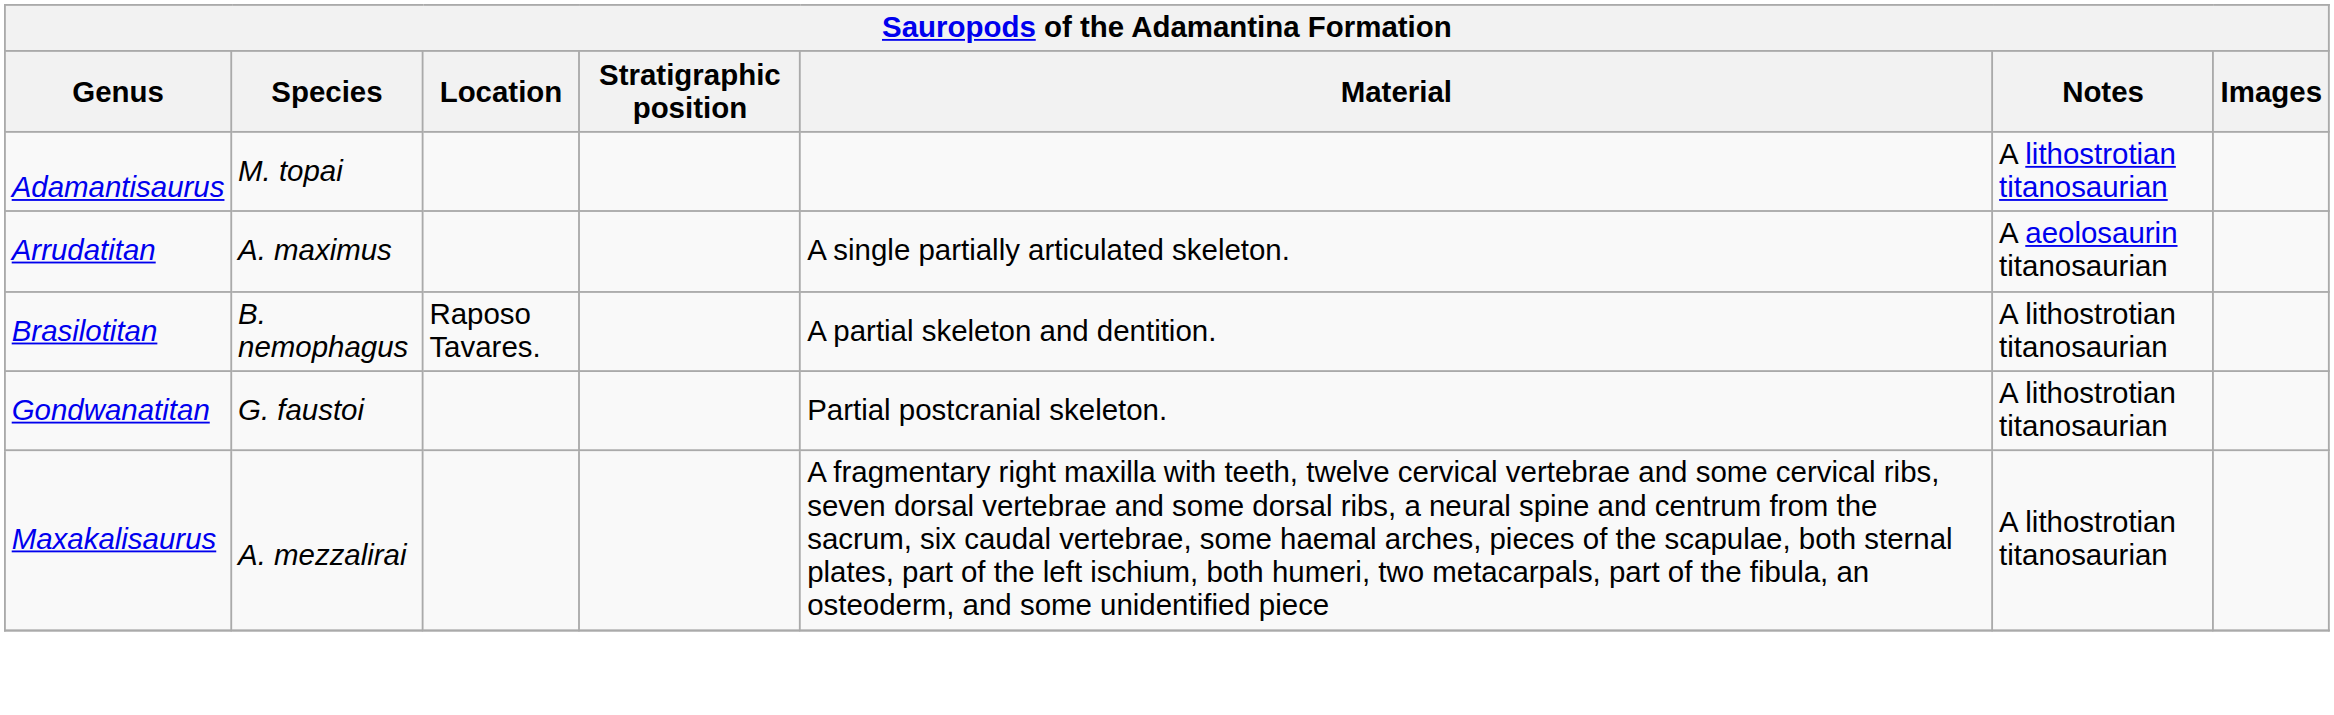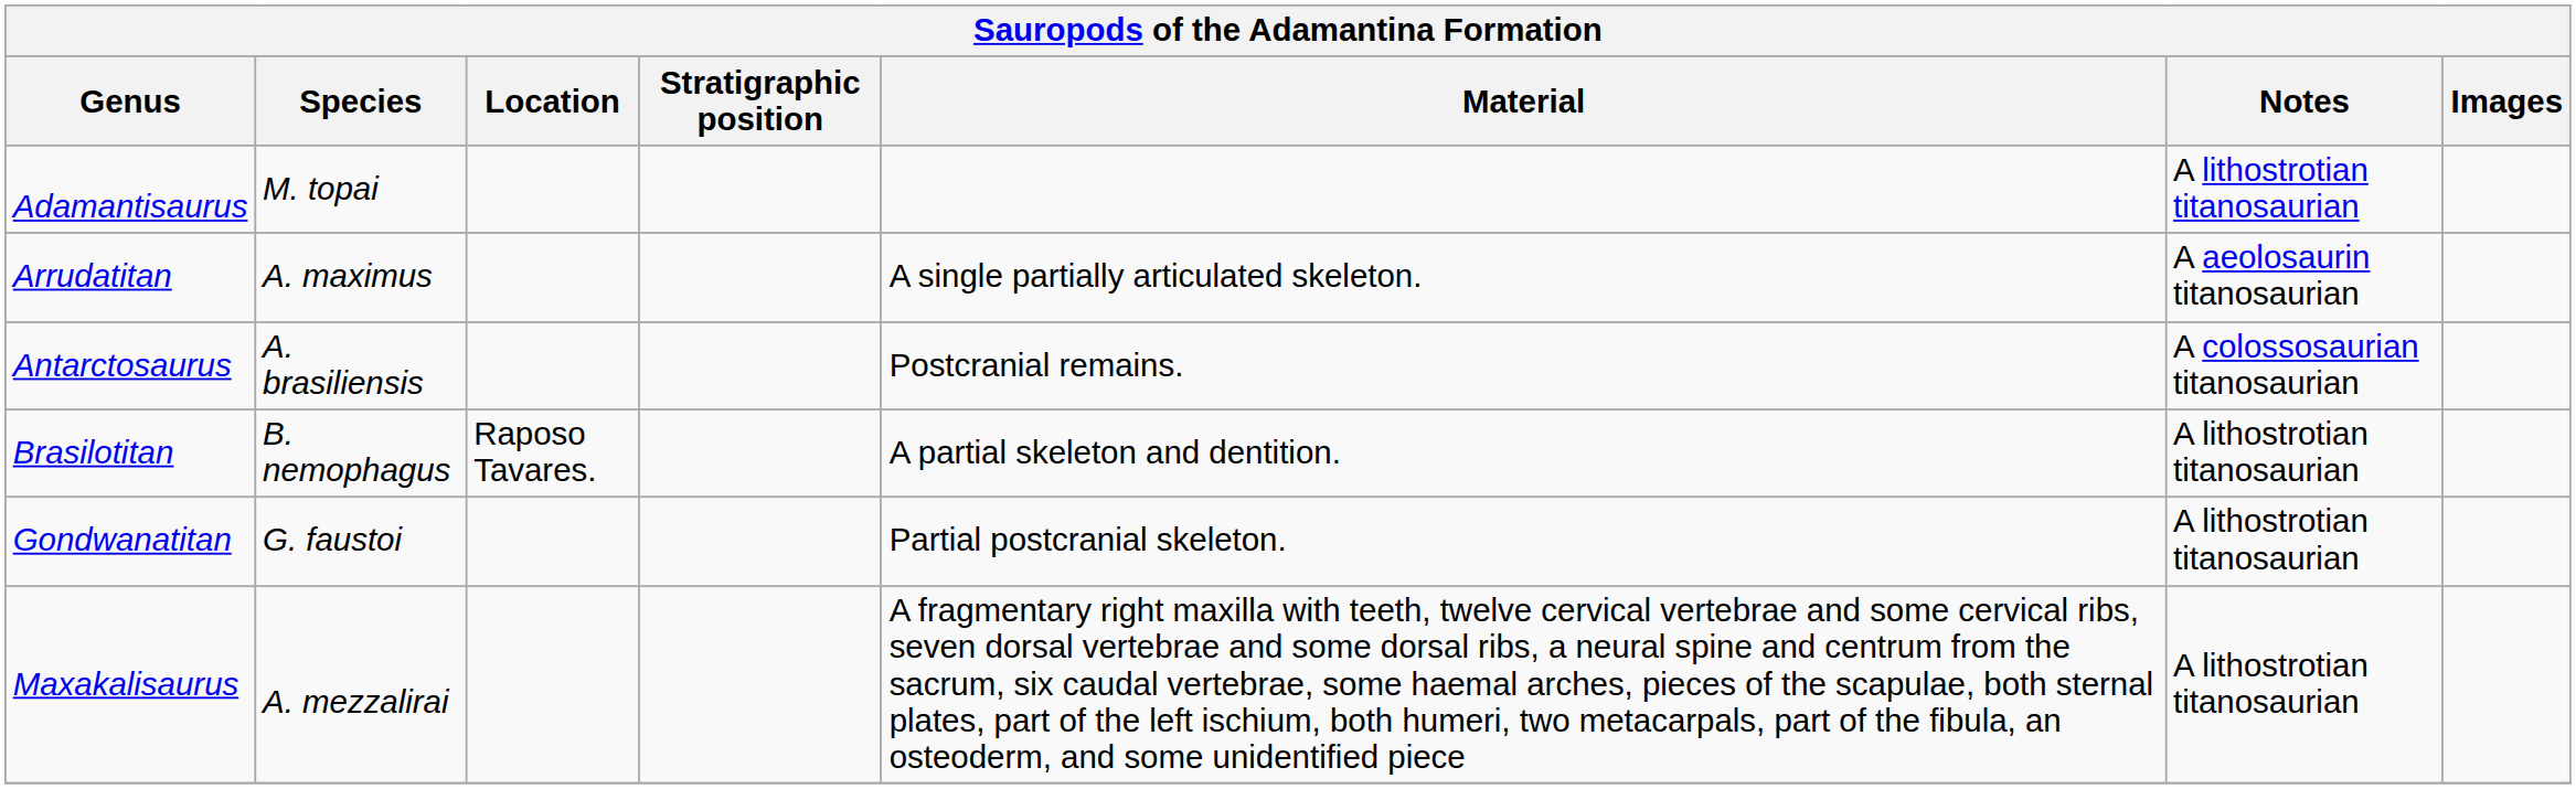+ row: Antarctosaurus | A. brasiliensis | Postcranial remains. | A colossosaurian titanosaurian
